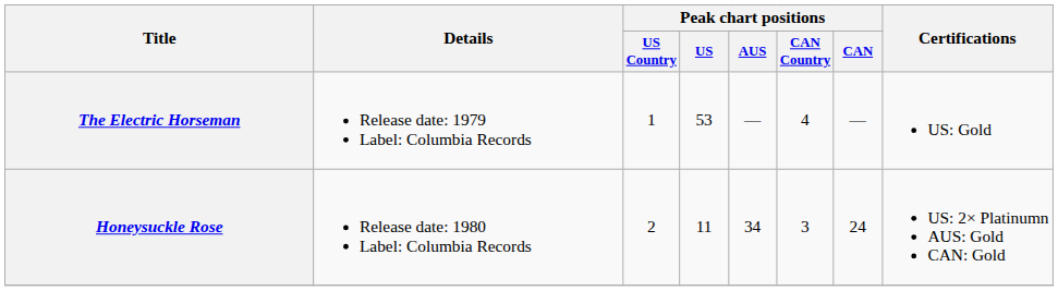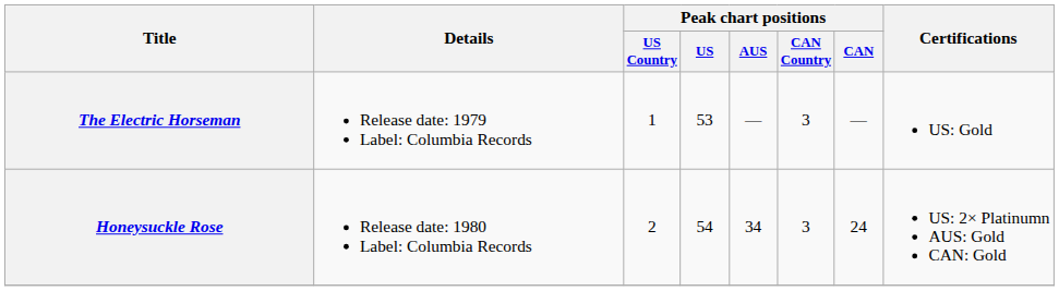The Electric Horseman | Peak chart positions / CAN Country: 4 -> 3
Honeysuckle Rose | Peak chart positions / US: 11 -> 54
